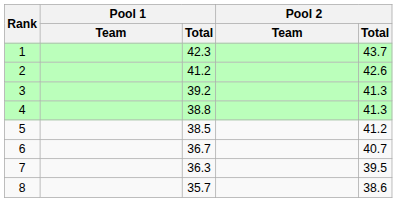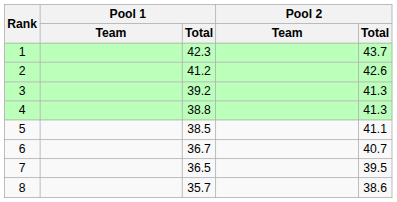5 | Pool 2 / Total: 41.2 -> 41.1
7 | Pool 1 / Total: 36.3 -> 36.5
